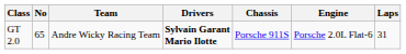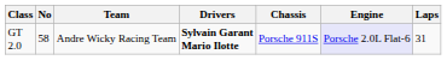GT 2.0 | No: 65 -> 58
GT 2.0 | Engine: no background -> lavender background
